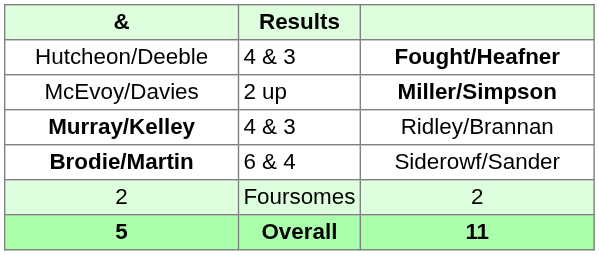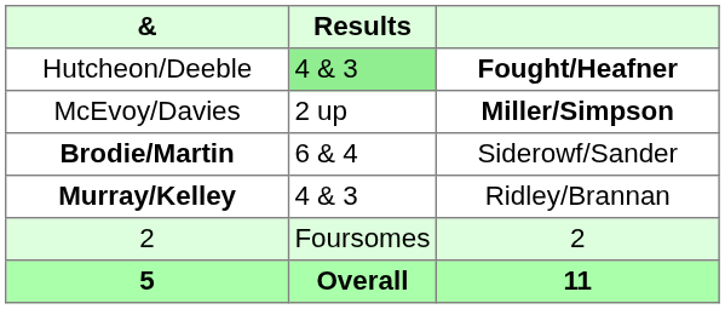Hutcheon/Deeble | Results: no background -> lightgreen background
rows swapped: Brodie/Martin <-> Murray/Kelley
